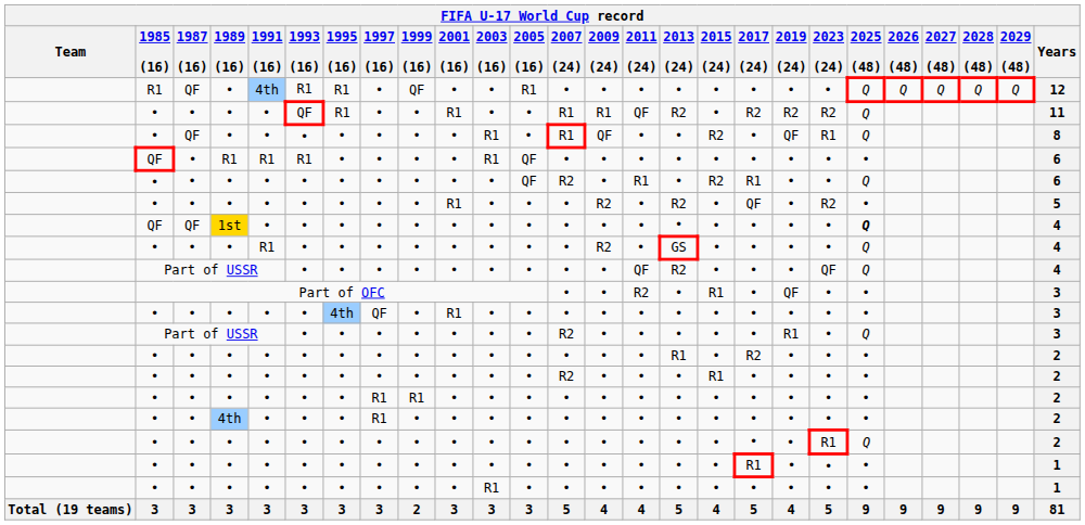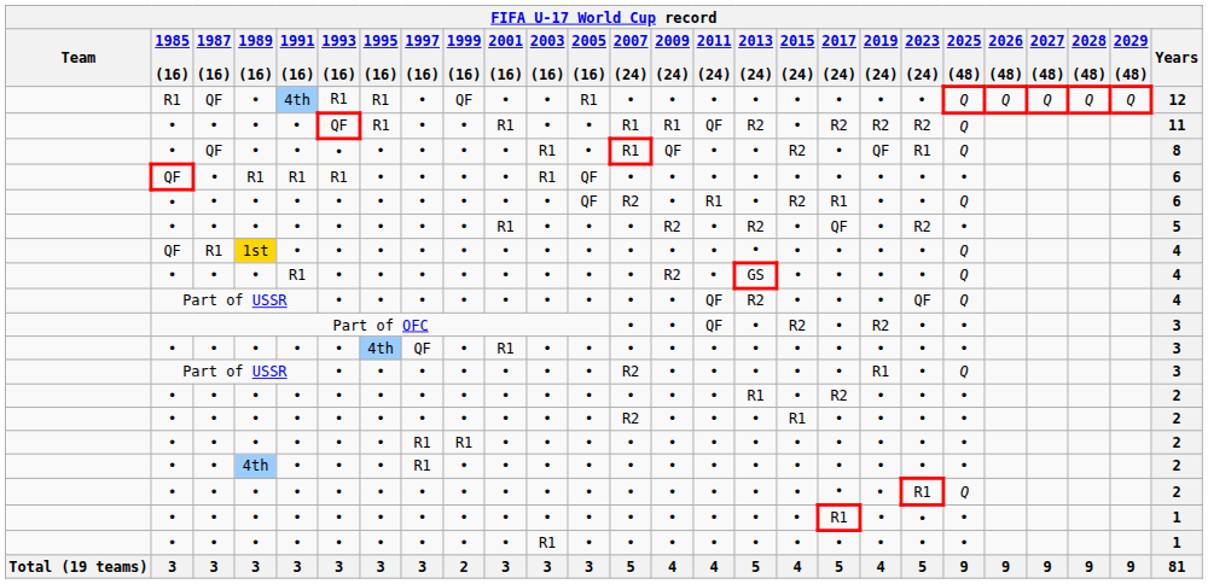1st | 1987 (16): QF -> R1
1st | 2025 (48): bold -> normal
Part of OFC | 2011 (24): R2 -> QF
Part of OFC | 2015 (24): R1 -> R2
Part of OFC | 2019 (24): QF -> R2
